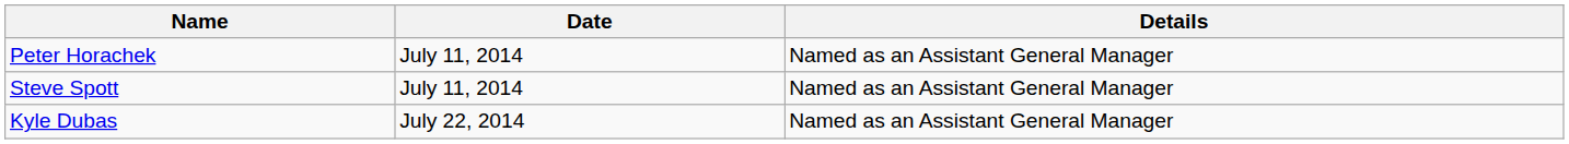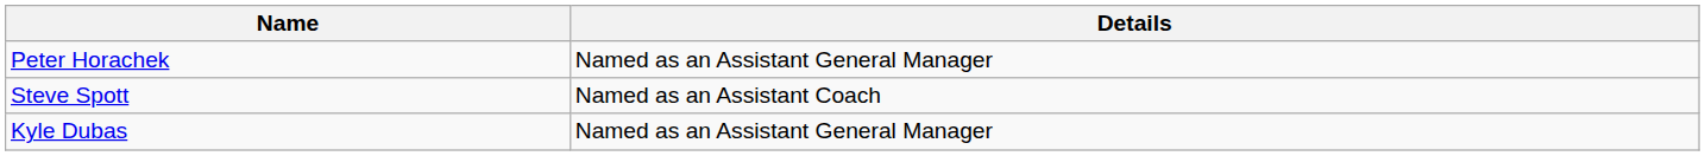- column: Date | July 11, 2014 | July 11, 2014 | July 22, 2014
Steve Spott | Details: Named as an Assistant General Manager -> Named as an Assistant Coach
